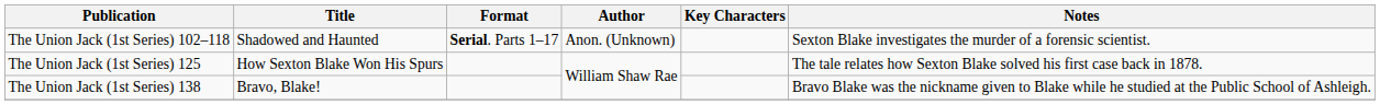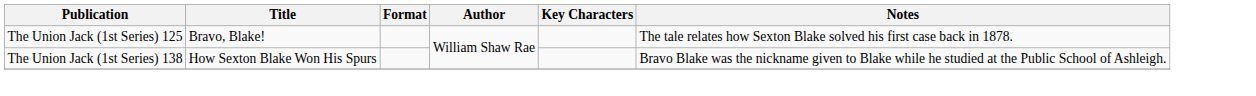- row: The Union Jack (1st Series) 102–118 | Shadowed and Haunted | Serial. Parts 1–17 | Anon. (Unknown) | Sexton Blake investigates the murder of a forensic scientist.
The Union Jack (1st Series) 125 | Title: How Sexton Blake Won His Spurs -> Bravo, Blake!
The Union Jack (1st Series) 138 | Title: Bravo, Blake! -> How Sexton Blake Won His Spurs
